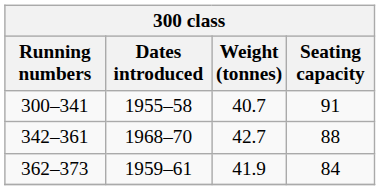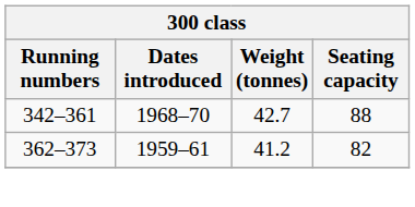- row: 300–341 | 1955–58 | 40.7 | 91
362–373 | Weight (tonnes): 41.9 -> 41.2
362–373 | Seating capacity: 84 -> 82
